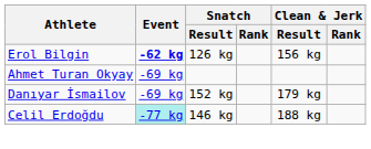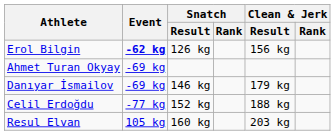Danıyar İsmailov | Snatch / Result: 152 kg -> 146 kg
Celil Erdoğdu | Event: paleturquoise background -> no background
Celil Erdoğdu | Snatch / Result: 146 kg -> 152 kg
+ row: Resul Elvan | 105 kg | 160 kg | 203 kg
